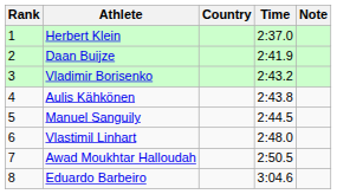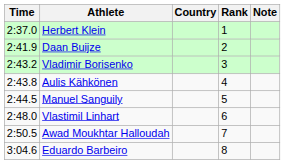columns swapped: Rank <-> Time
